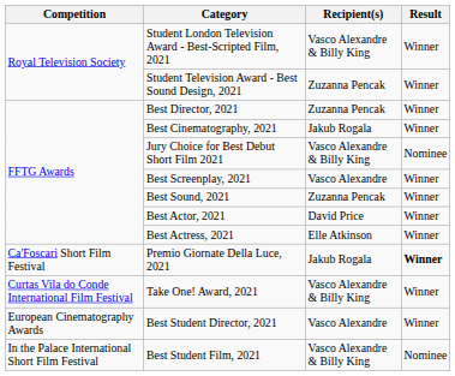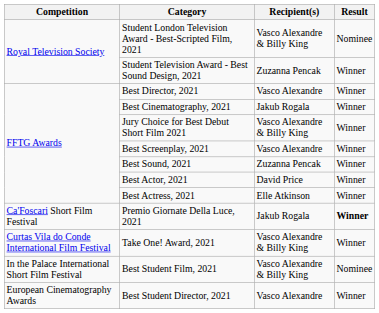Student London Television Award - Best-Scripted Film, 2021 | Result: Winner -> Nominee
Best Director, 2021 | Recipient(s): Zuzanna Pencak -> Vasco Alexandre
Jury Choice for Best Debut Short Film 2021 | Result: Nominee -> Winner
rows swapped: Best Student Director, 2021 <-> Best Student Film, 2021
